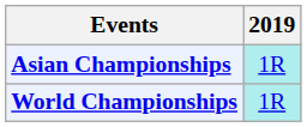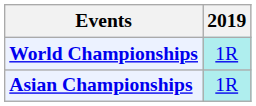rows swapped: Asian Championships <-> World Championships
